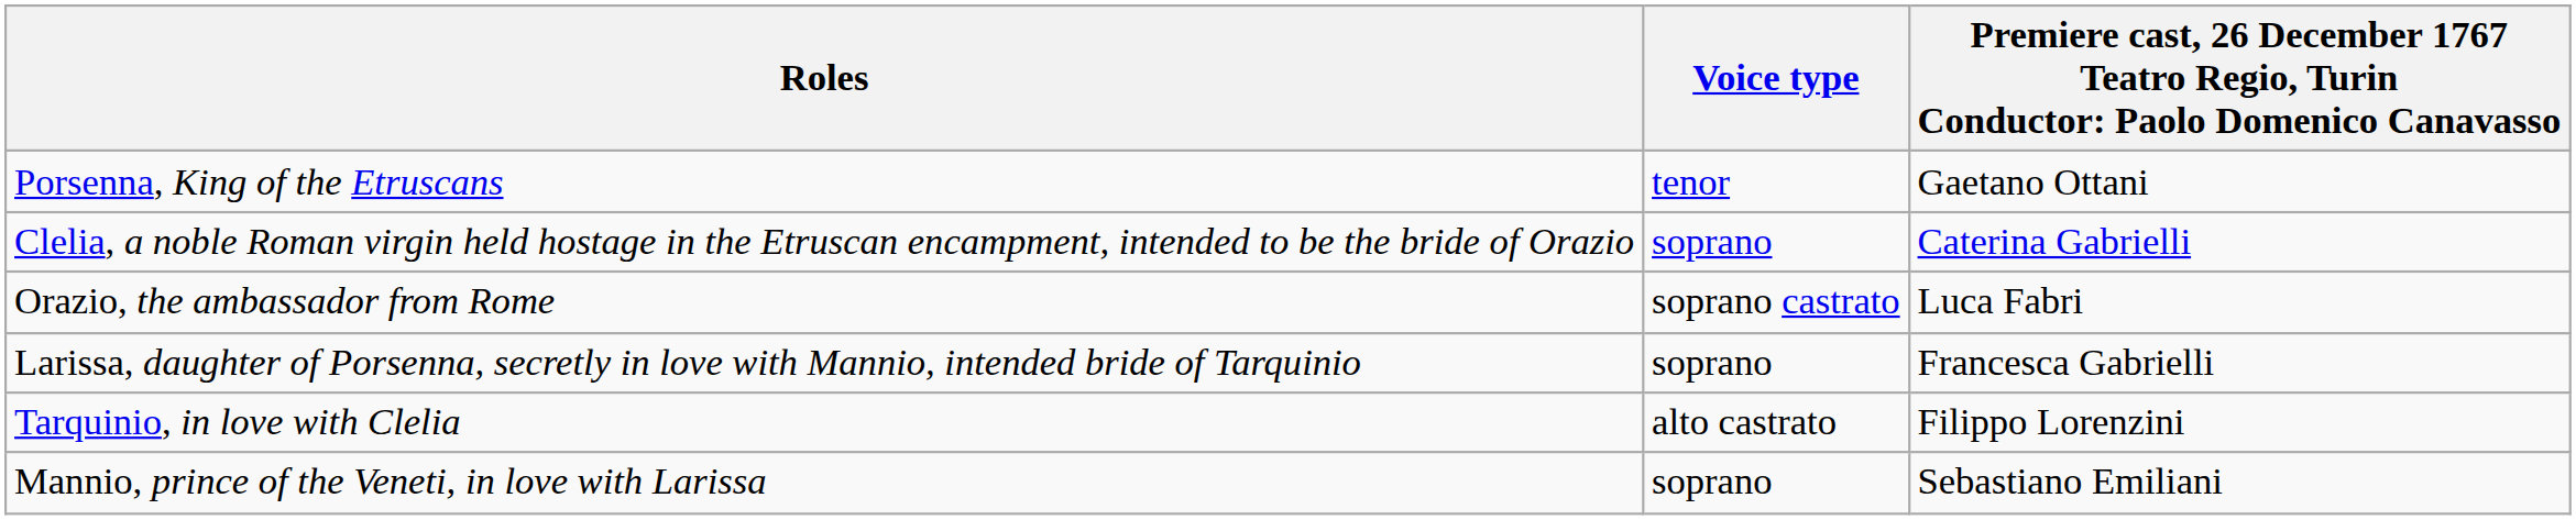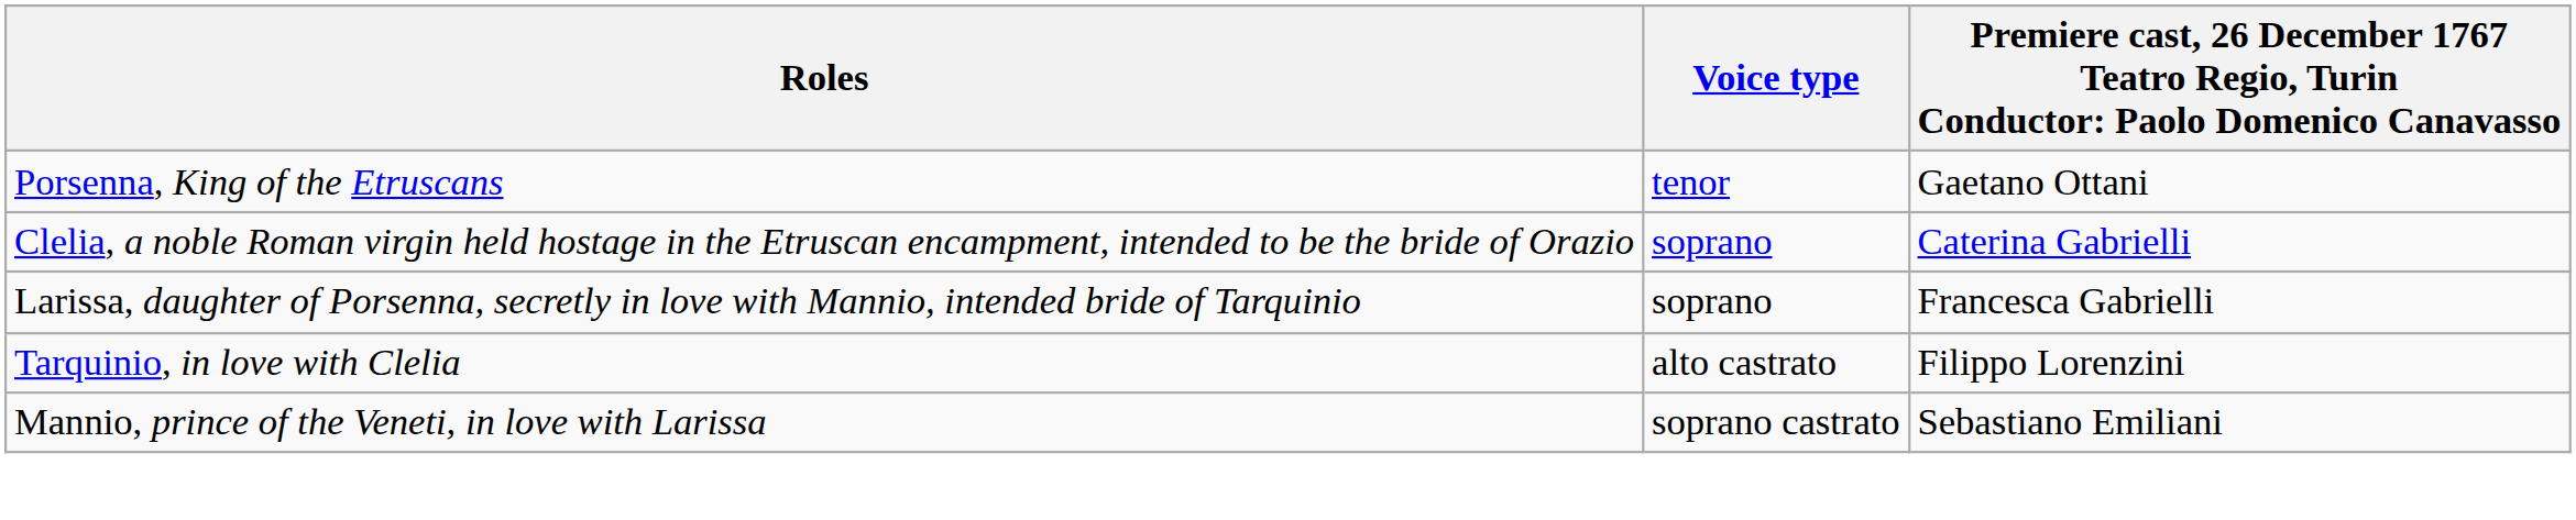- row: Orazio, the ambassador from Rome | soprano castrato | Luca Fabri
Mannio, prince of the Veneti, in love with Larissa | Voice type: soprano -> soprano castrato
